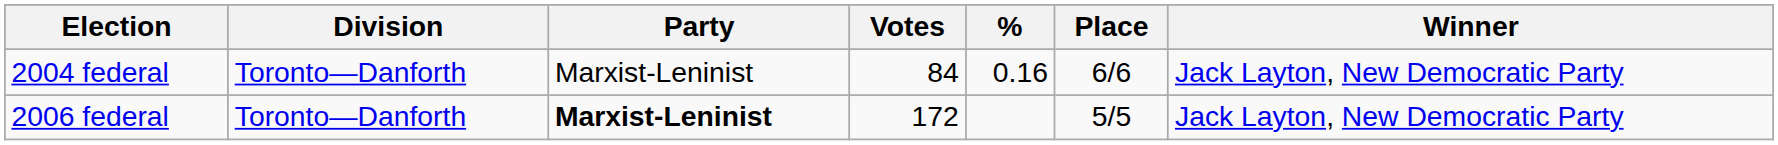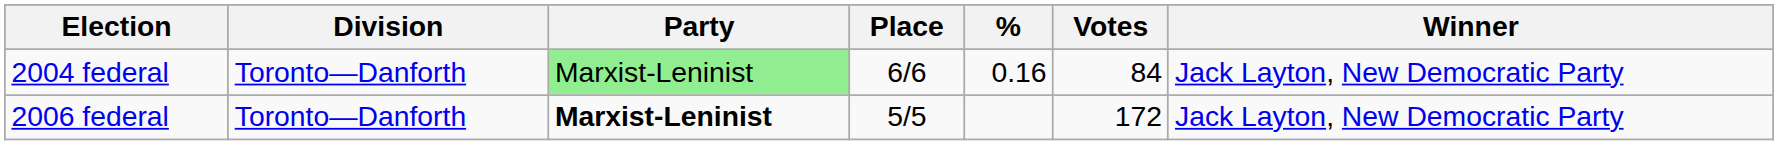columns swapped: Votes <-> Place
2004 federal | Party: no background -> lightgreen background
